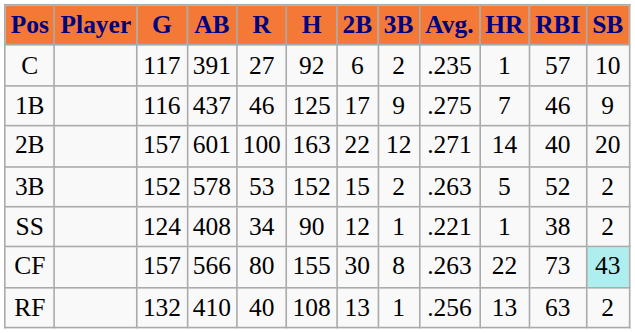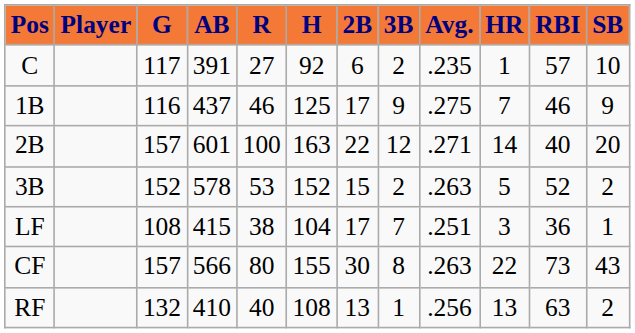- row: SS | 124 | 408 | 34 | 90 | 12 | 1 | .221 | 1 | 38 | 2
+ row: LF | 108 | 415 | 38 | 104 | 17 | 7 | .251 | 3 | 36 | 1
CF | SB: paleturquoise background -> no background
